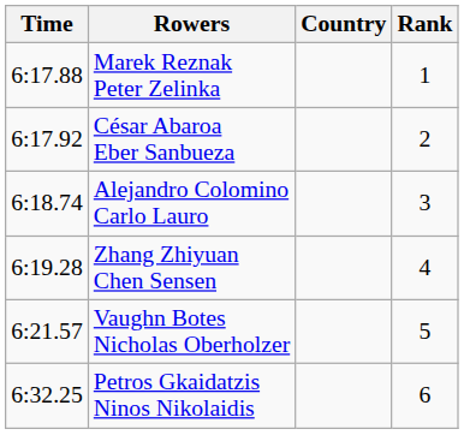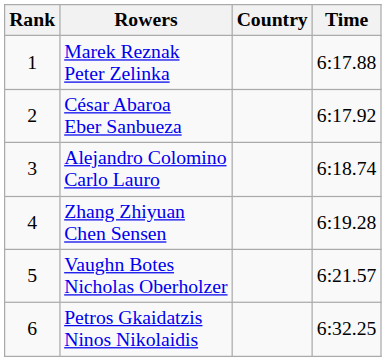columns swapped: Rank <-> Time
